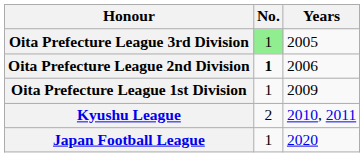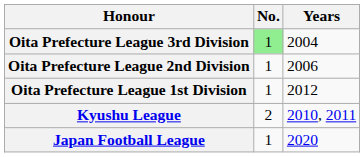Oita Prefecture League 3rd Division | Years: 2005 -> 2004
Oita Prefecture League 2nd Division | No.: bold -> normal
Oita Prefecture League 1st Division | Years: 2009 -> 2012
